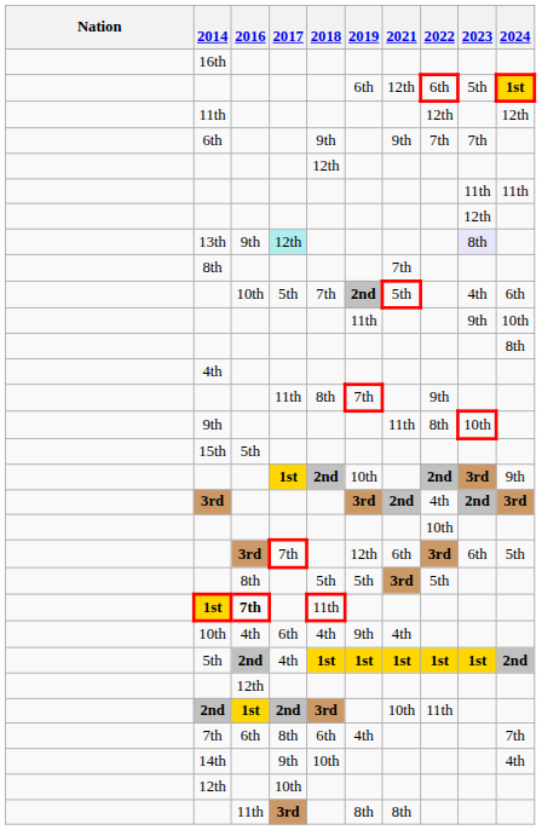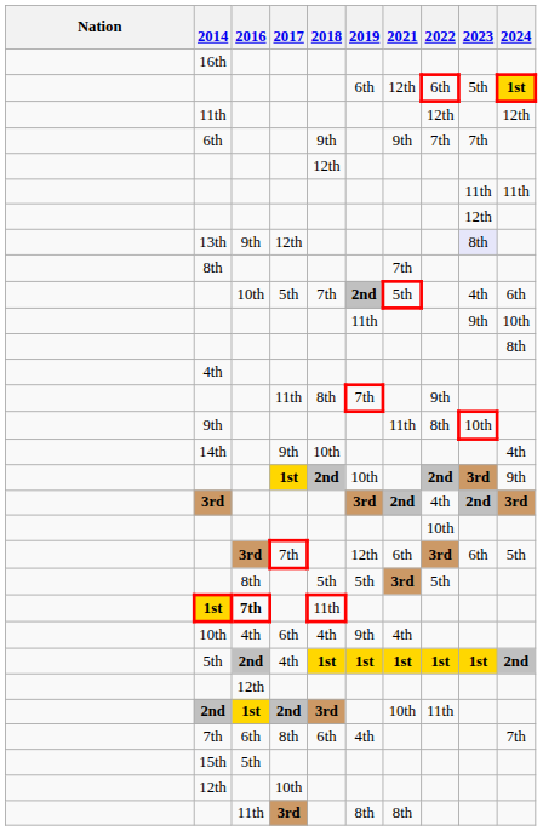13th | 2017: paleturquoise background -> no background
rows swapped: 15th <-> 14th
